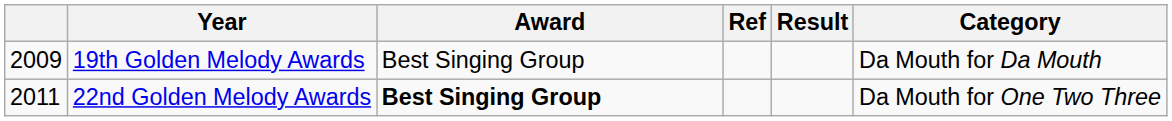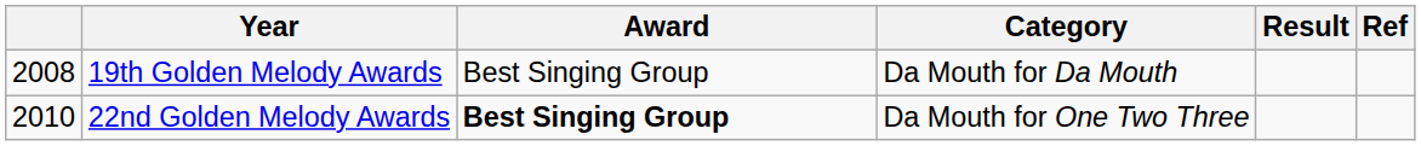columns swapped: Category <-> Ref
19th Golden Melody Awards | column 1: 2009 -> 2008
22nd Golden Melody Awards | column 1: 2011 -> 2010
